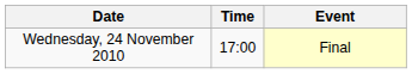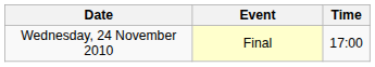columns swapped: Time <-> Event
